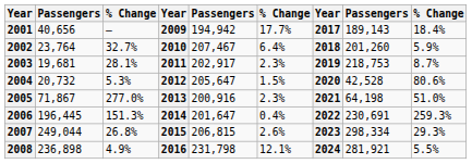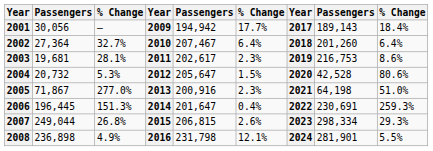2001 | column 2: 40,656 -> 30,056
2002 | column 2: 23,764 -> 27,364
2002 | column 9: 5.9% -> 6.4%
2003 | column 5: 202,917 -> 202,617
2003 | column 8: 218,753 -> 216,753
2003 | column 9: 8.7% -> 8.6%
2008 | column 8: 281,921 -> 281,901
